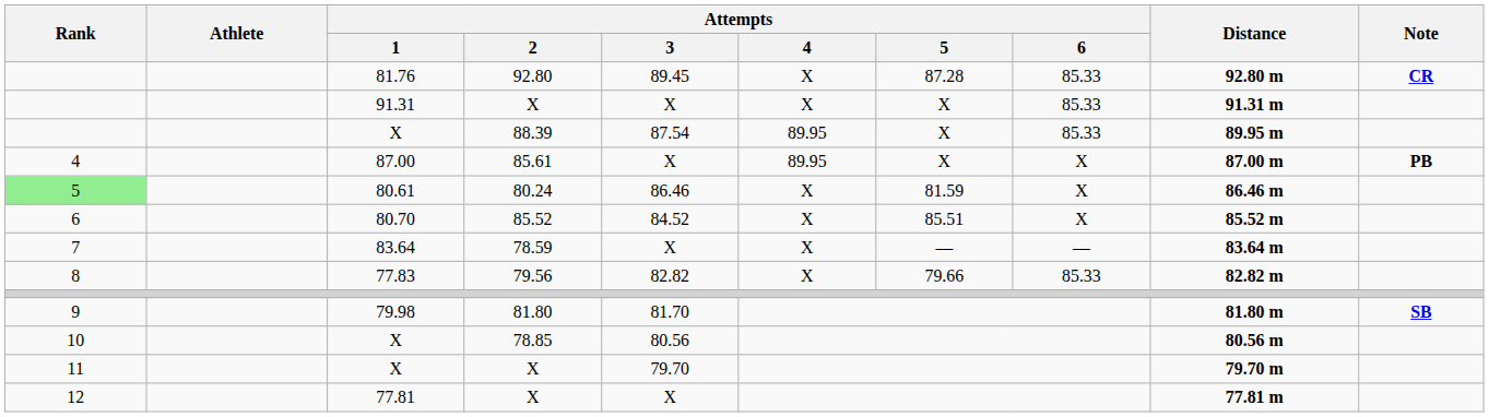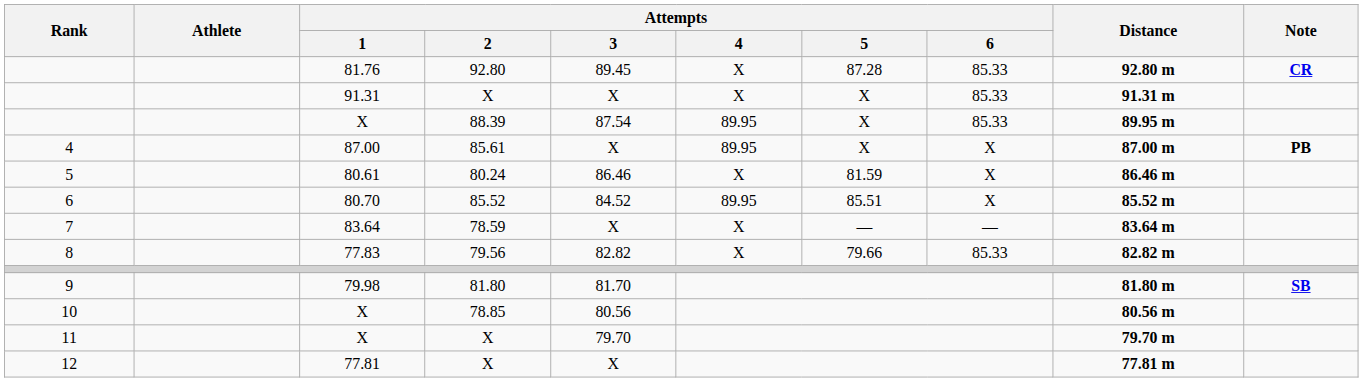80.61 | Rank: lightgreen background -> no background
80.70 | Attempts / 4: X -> 89.95
